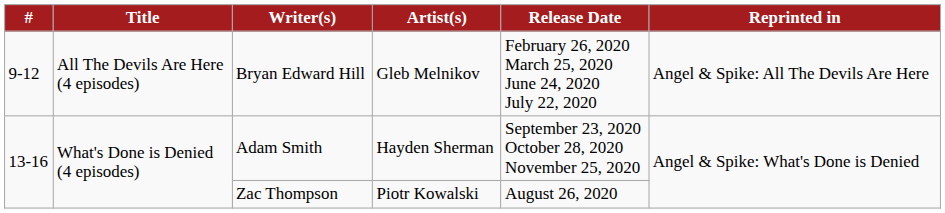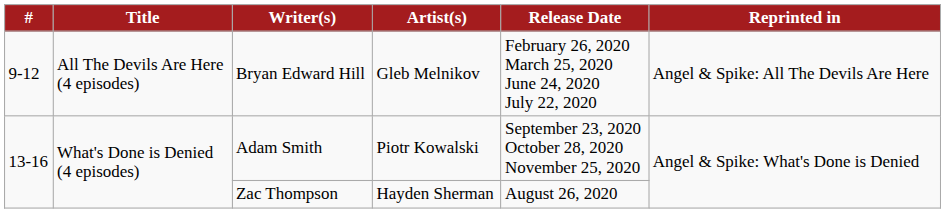Adam Smith | Artist(s): Hayden Sherman -> Piotr Kowalski
Zac Thompson | Artist(s): Piotr Kowalski -> Hayden Sherman
